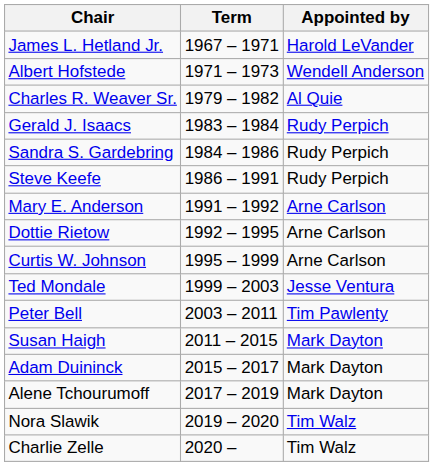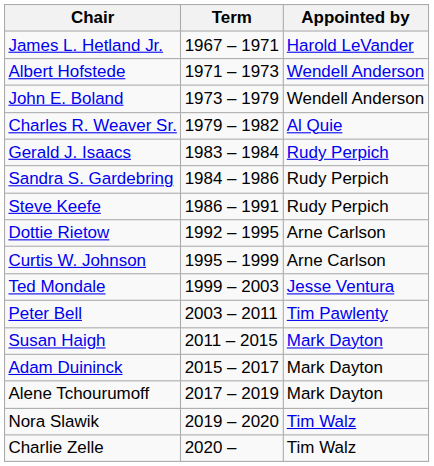+ row: John E. Boland | 1973 – 1979 | Wendell Anderson
- row: Mary E. Anderson | 1991 – 1992 | Arne Carlson
